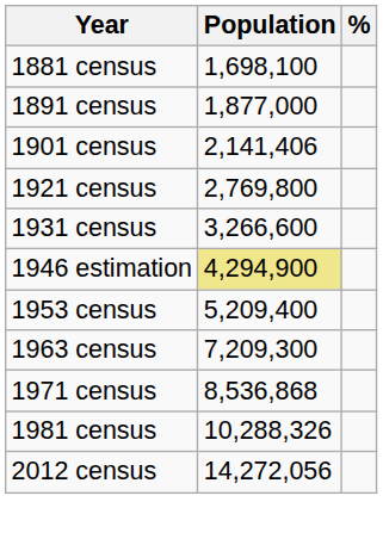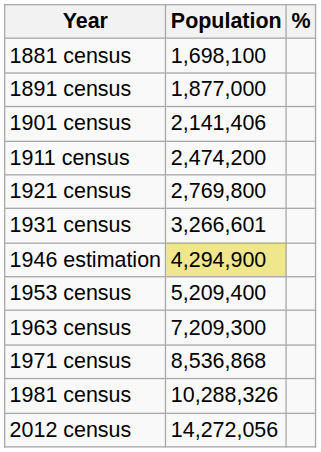+ row: 1911 census | 2,474,200
1931 census | Population: 3,266,600 -> 3,266,601
